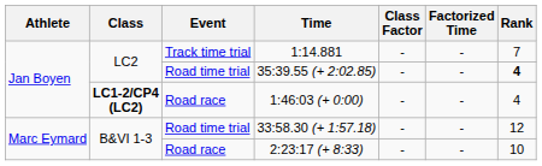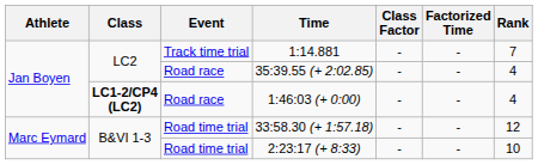35:39.55 (+ 2:02.85) | Event: Road time trial -> Road race
35:39.55 (+ 2:02.85) | Rank: bold -> normal
2:23:17 (+ 8:33) | Event: Road race -> Road time trial
